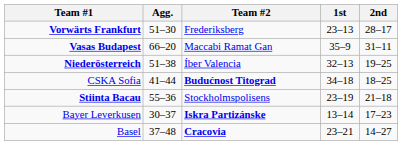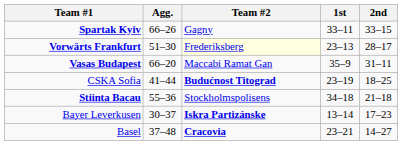+ row: Spartak Kyiv | 66–26 | Gagny | 33–11 | 33–15
Vorwärts Frankfurt | Team #2: no background -> lightyellow background
- row: Niederösterreich | 51–38 | Íber Valencia | 32–13 | 19–25
CSKA Sofia | 1st: 34–18 -> 23–19
Stiinta Bacau | 1st: 23–19 -> 34–18
